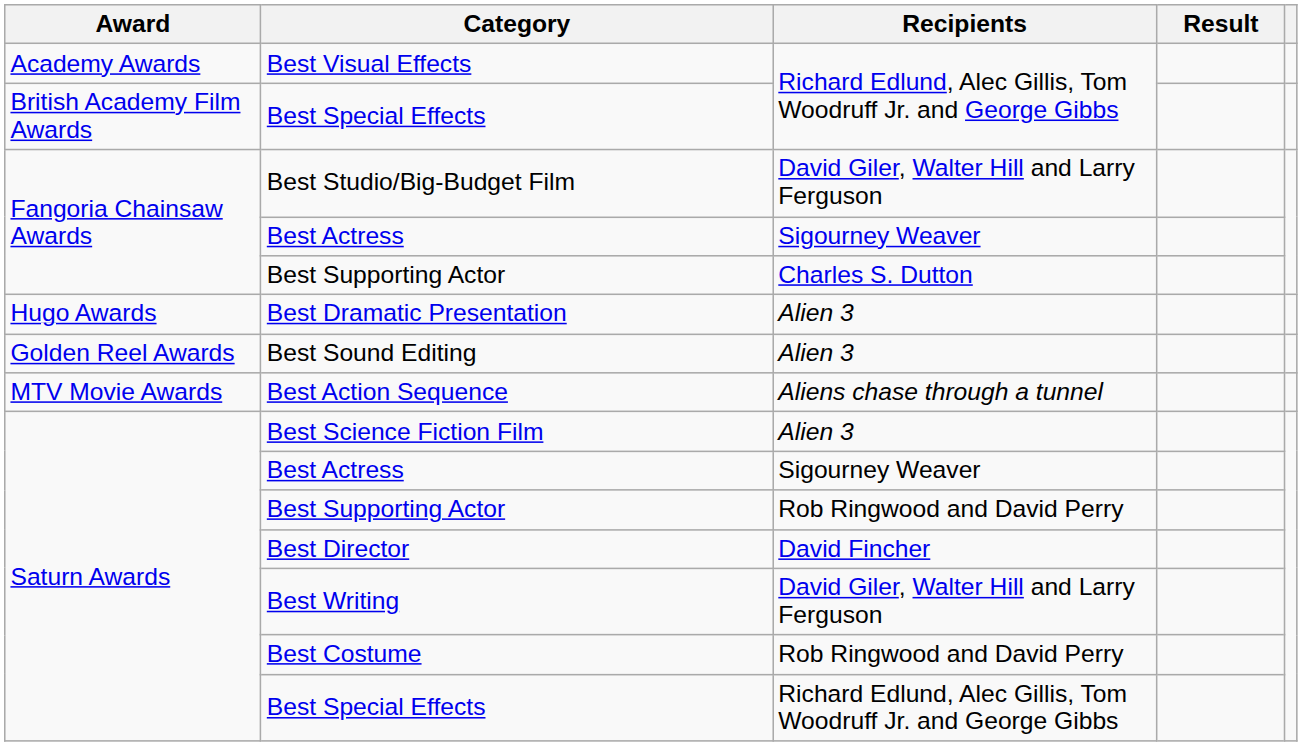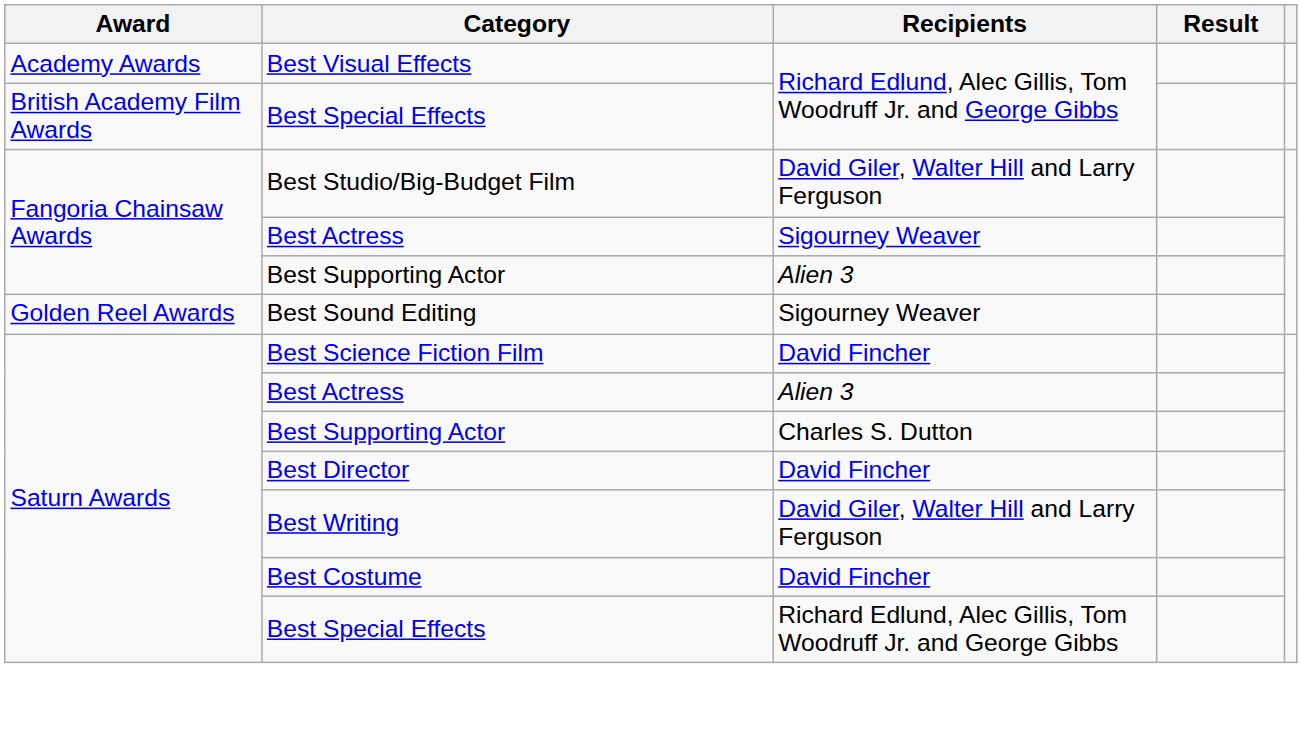Fangoria Chainsaw Awards / Best Supporting Actor | Recipients: Charles S. Dutton -> Alien 3
- row: Hugo Awards | Best Dramatic Presentation | Alien 3
Best Sound Editing | Recipients: Alien 3 -> Sigourney Weaver
- row: MTV Movie Awards | Best Action Sequence | Aliens chase through a tunnel
Best Science Fiction Film | Recipients: Alien 3 -> David Fincher
Saturn Awards / Best Actress | Recipients: Sigourney Weaver -> Alien 3
Saturn Awards / Best Supporting Actor | Recipients: Rob Ringwood and David Perry -> Charles S. Dutton
Best Costume | Recipients: Rob Ringwood and David Perry -> David Fincher
